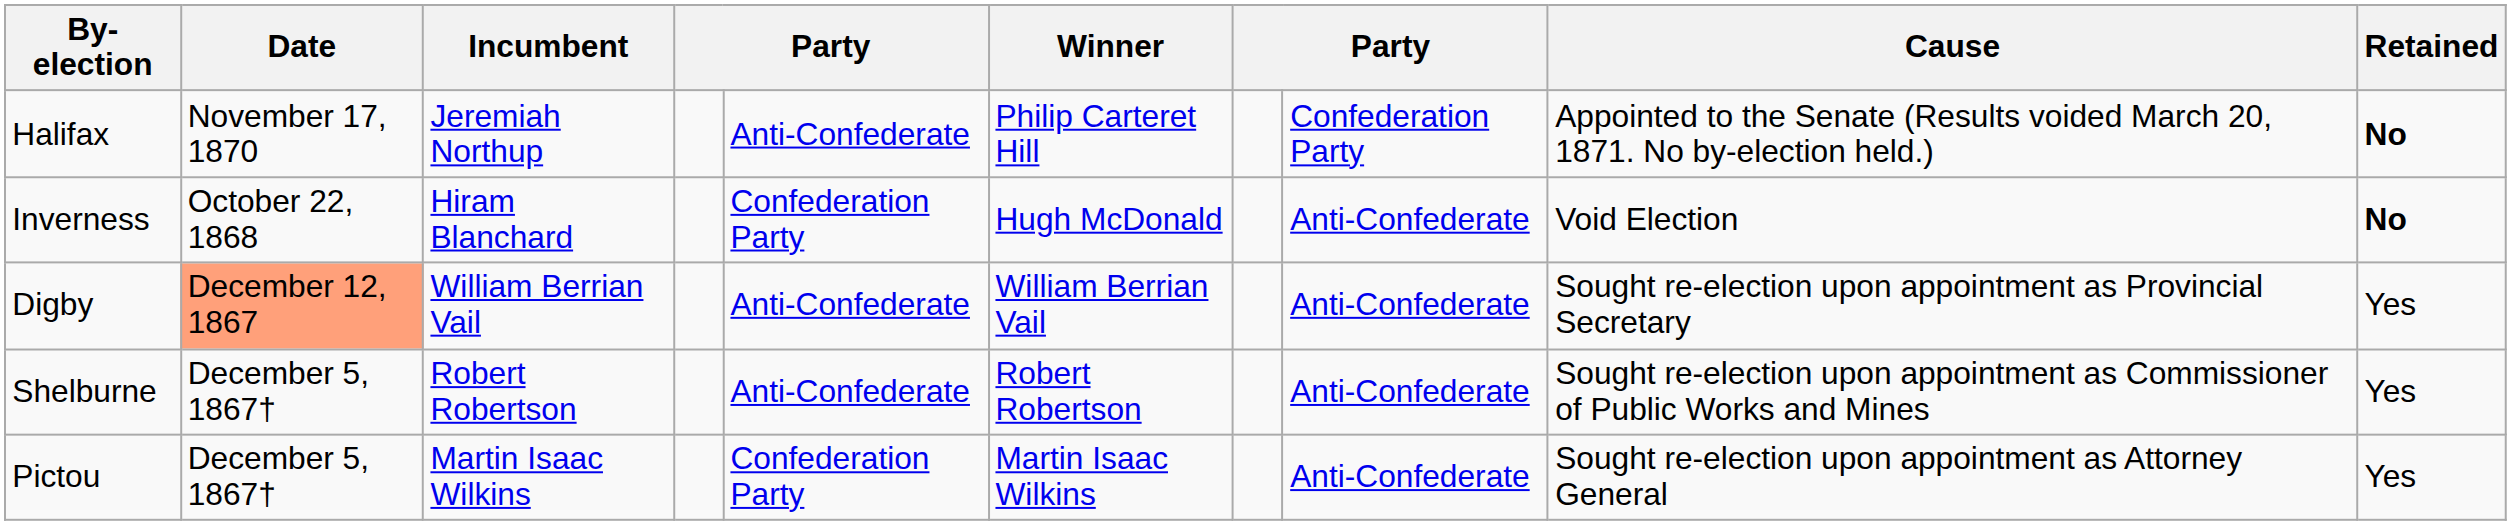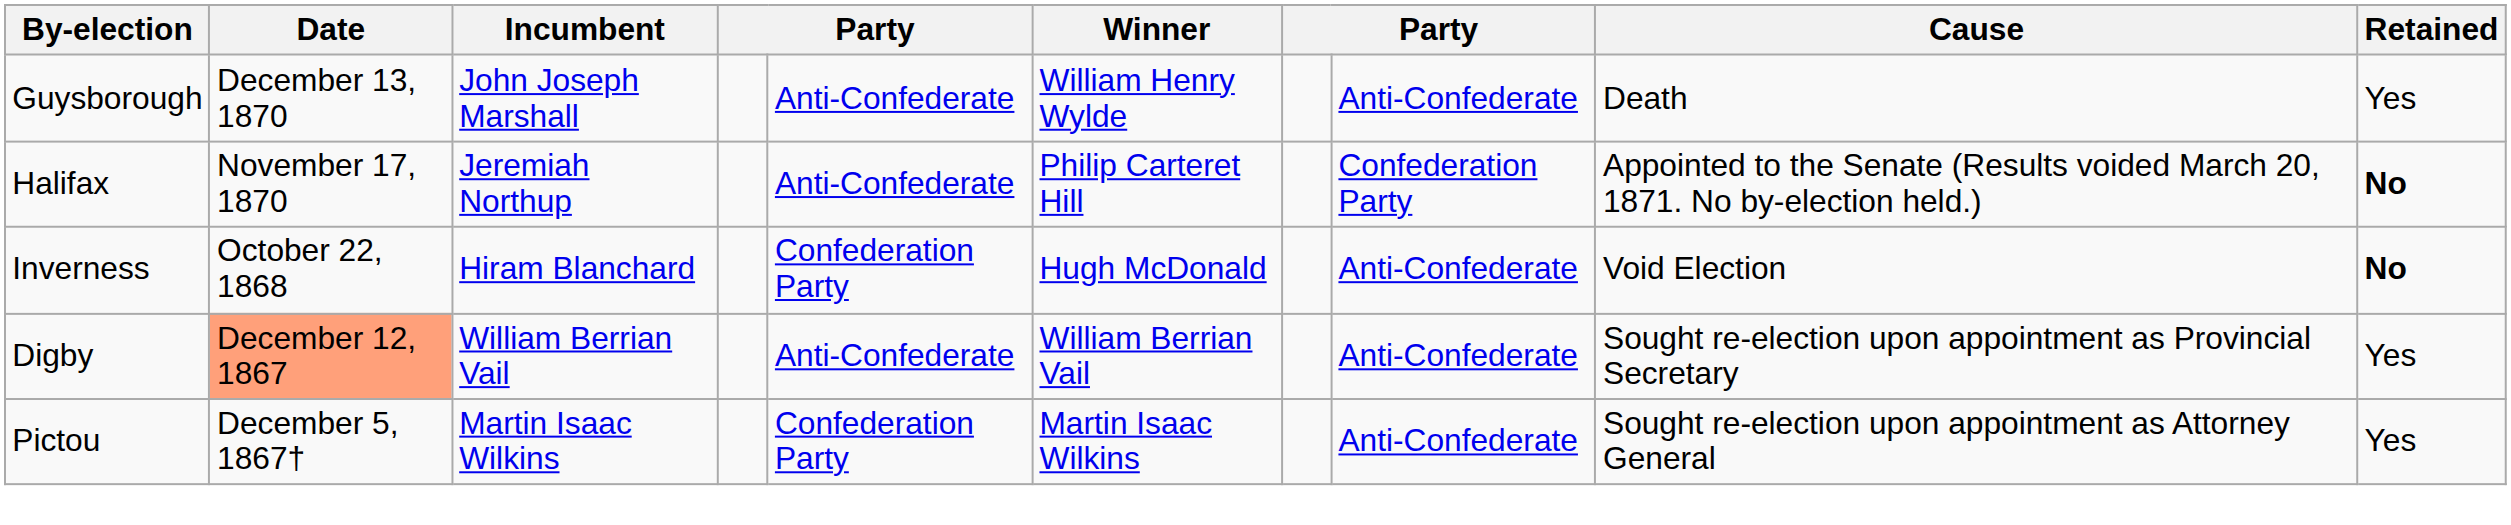+ row: Guysborough | December 13, 1870 | John Joseph Marshall | Anti-Confederate | William Henry Wylde | Anti-Confederate | Death | Yes
- row: Shelburne | December 5, 1867† | Robert Robertson | Anti-Confederate | Robert Robertson | Anti-Confederate | Sought re-election upon appointment as Commissioner of Public Works and Mines | Yes
